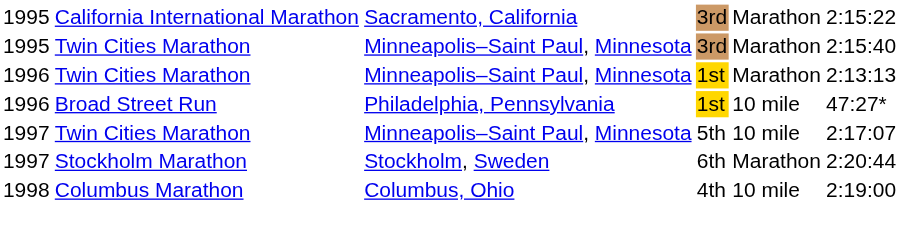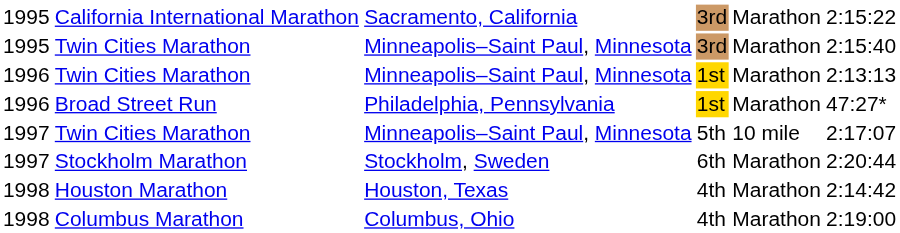Broad Street Run | column 5: 10 mile -> Marathon
+ row: 1998 | Houston Marathon | Houston, Texas | 4th | Marathon | 2:14:42
Columbus Marathon | column 5: 10 mile -> Marathon
